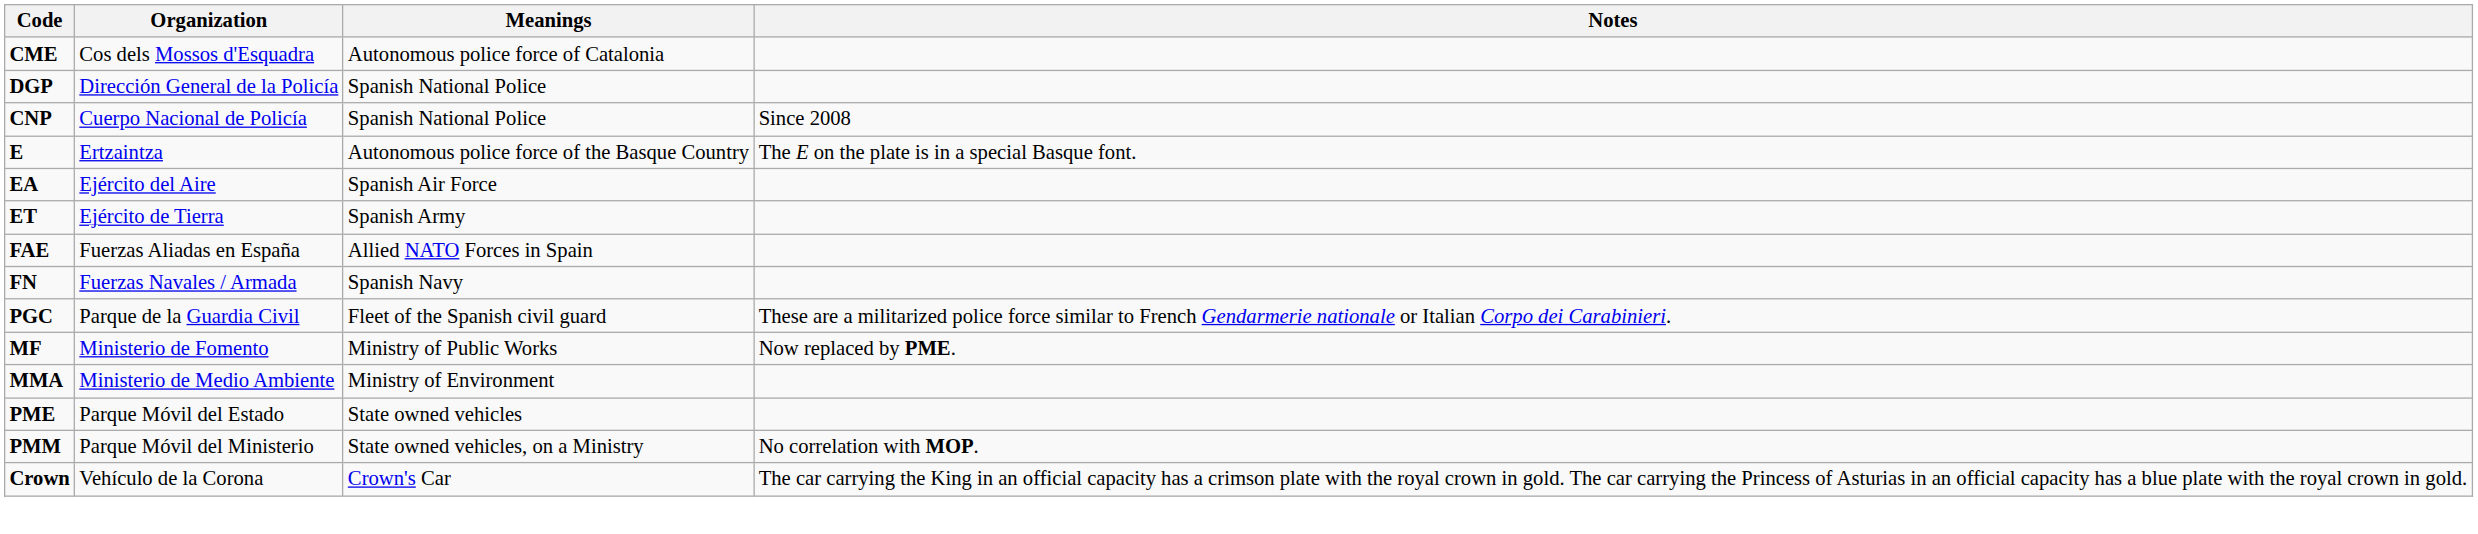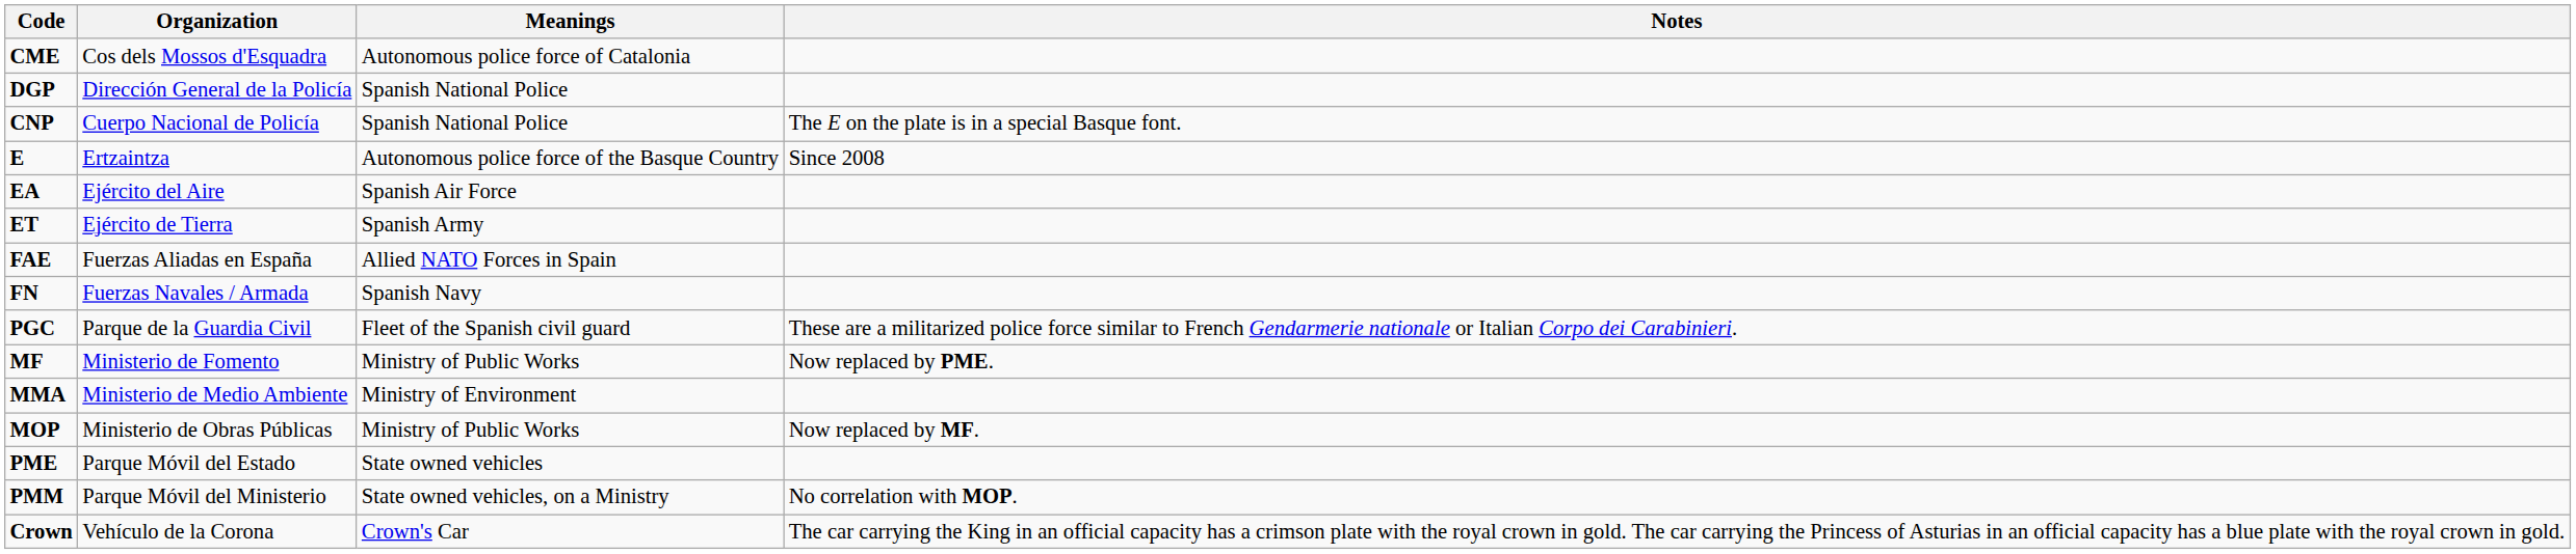CNP | Notes: Since 2008 -> The E on the plate is in a special Basque font.
E | Notes: The E on the plate is in a special Basque font. -> Since 2008
+ row: MOP | Ministerio de Obras Públicas | Ministry of Public Works | Now replaced by MF.
